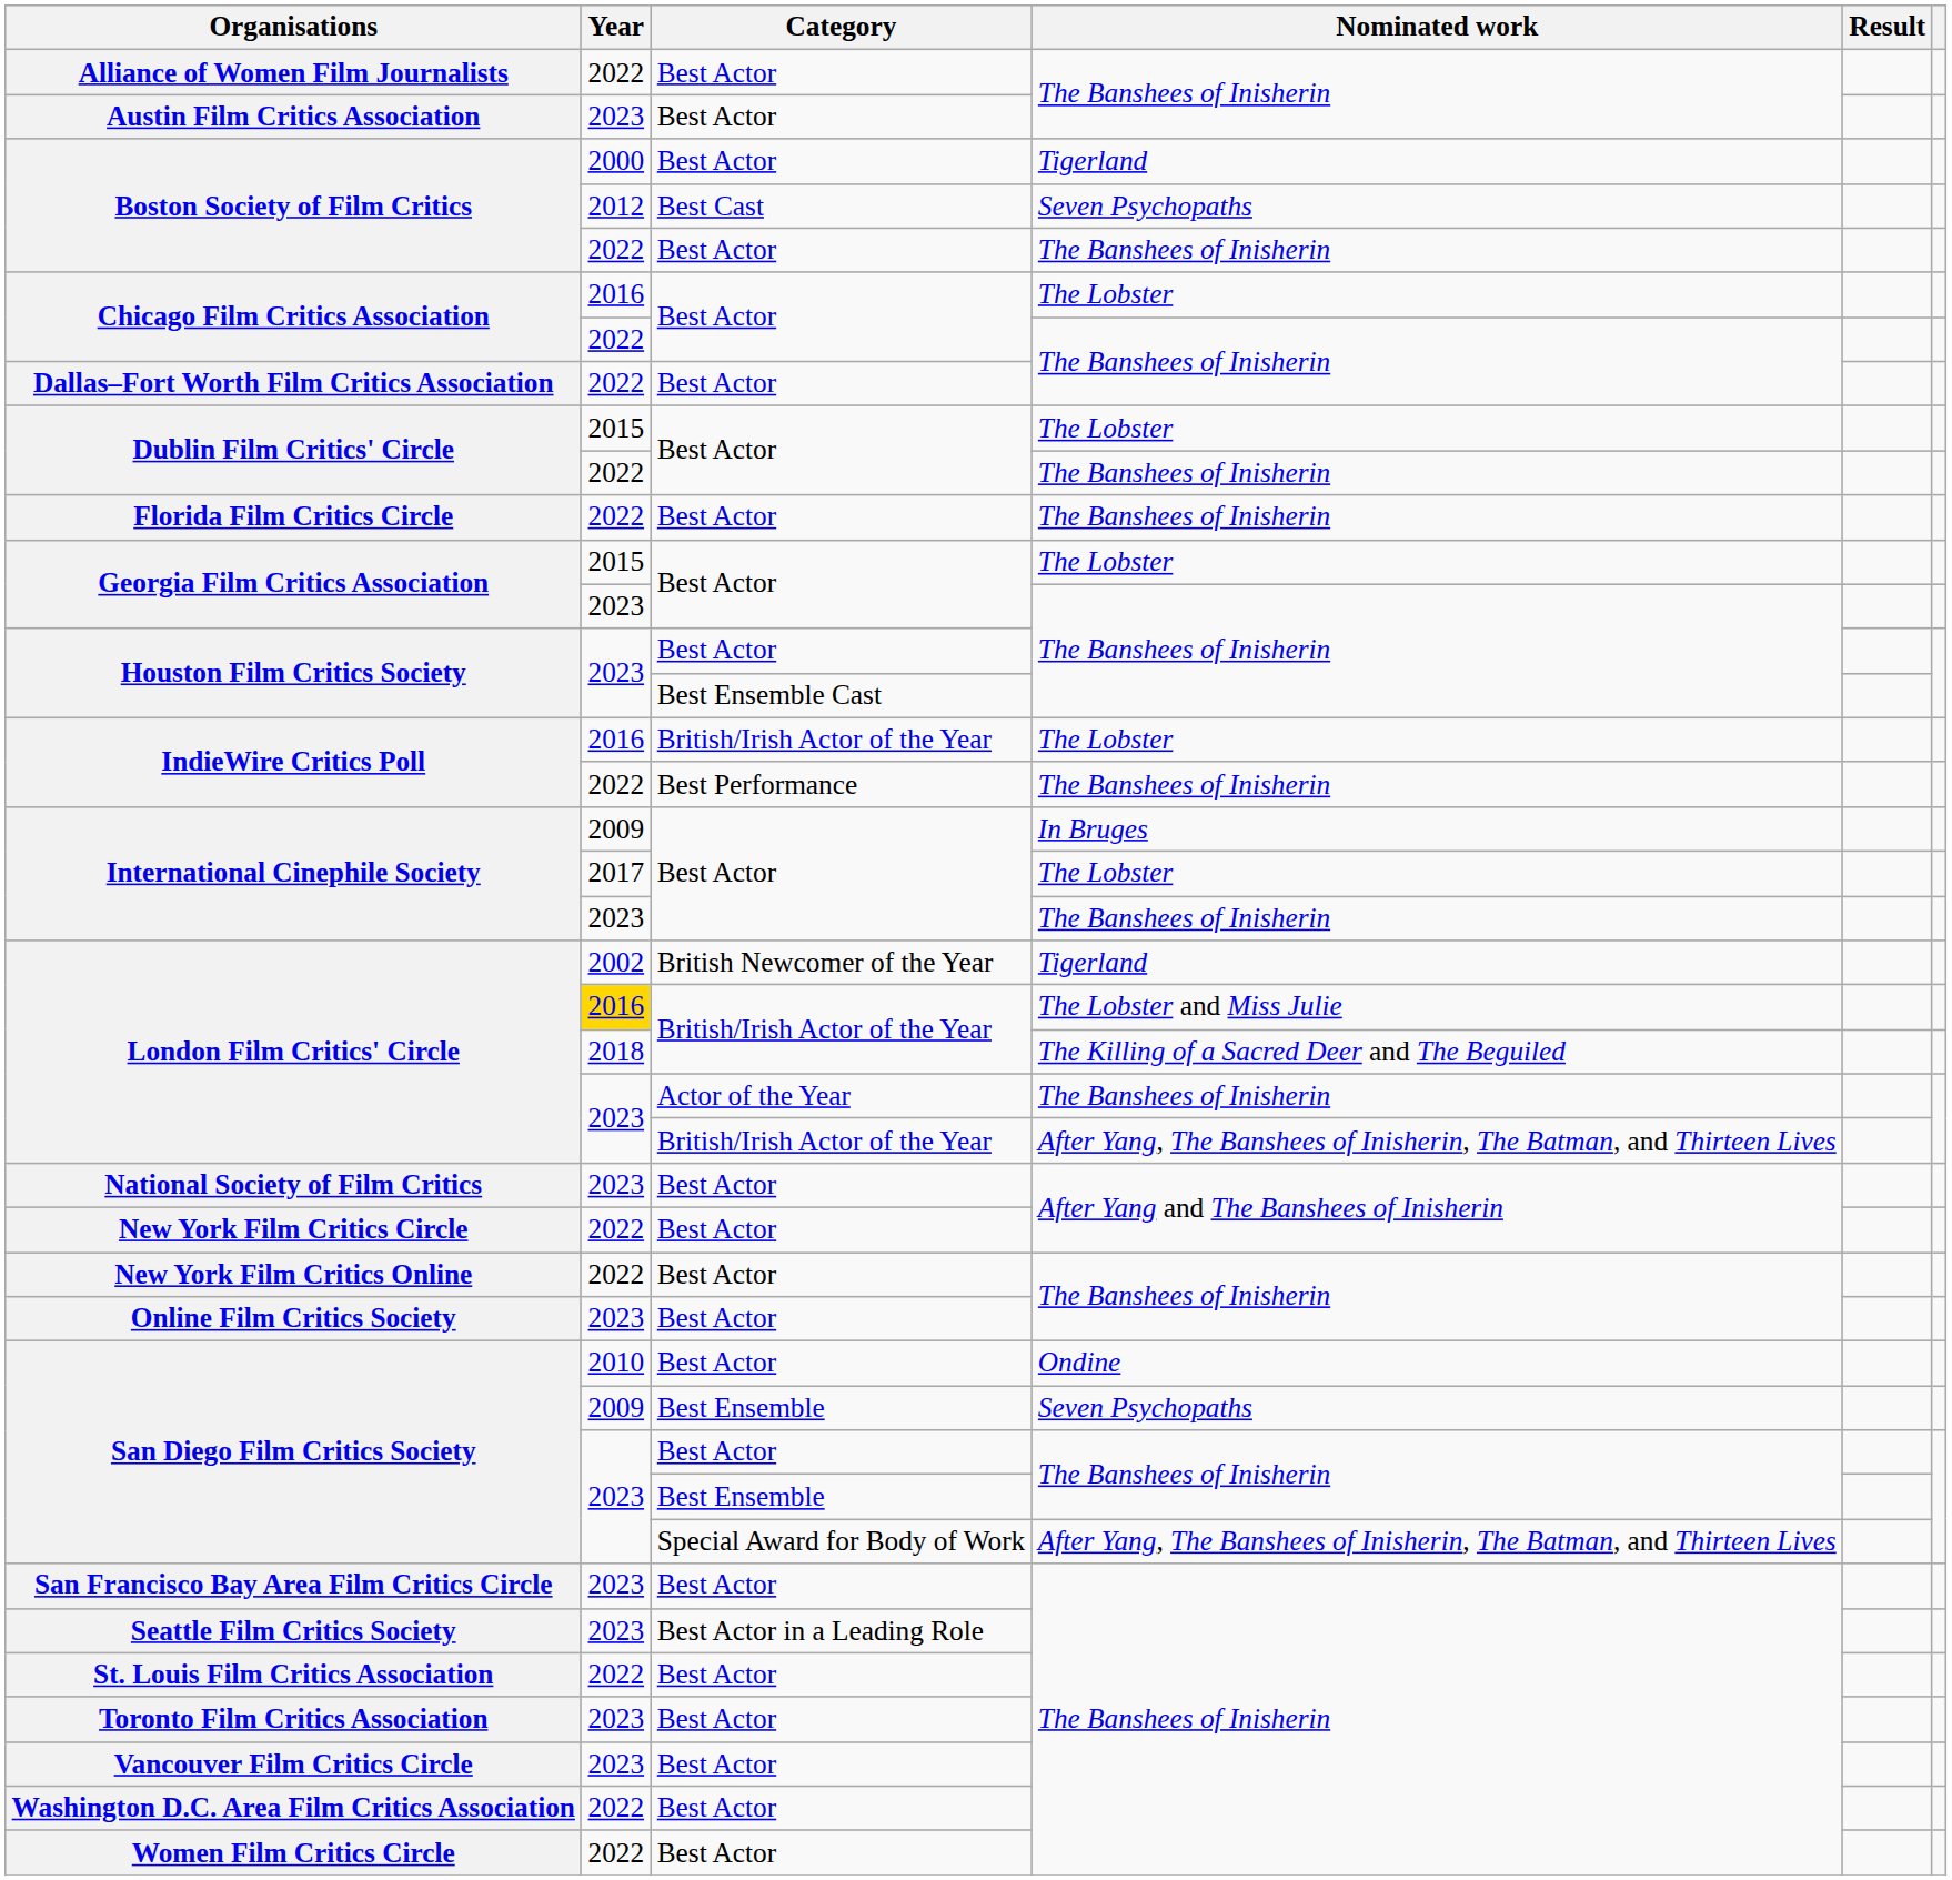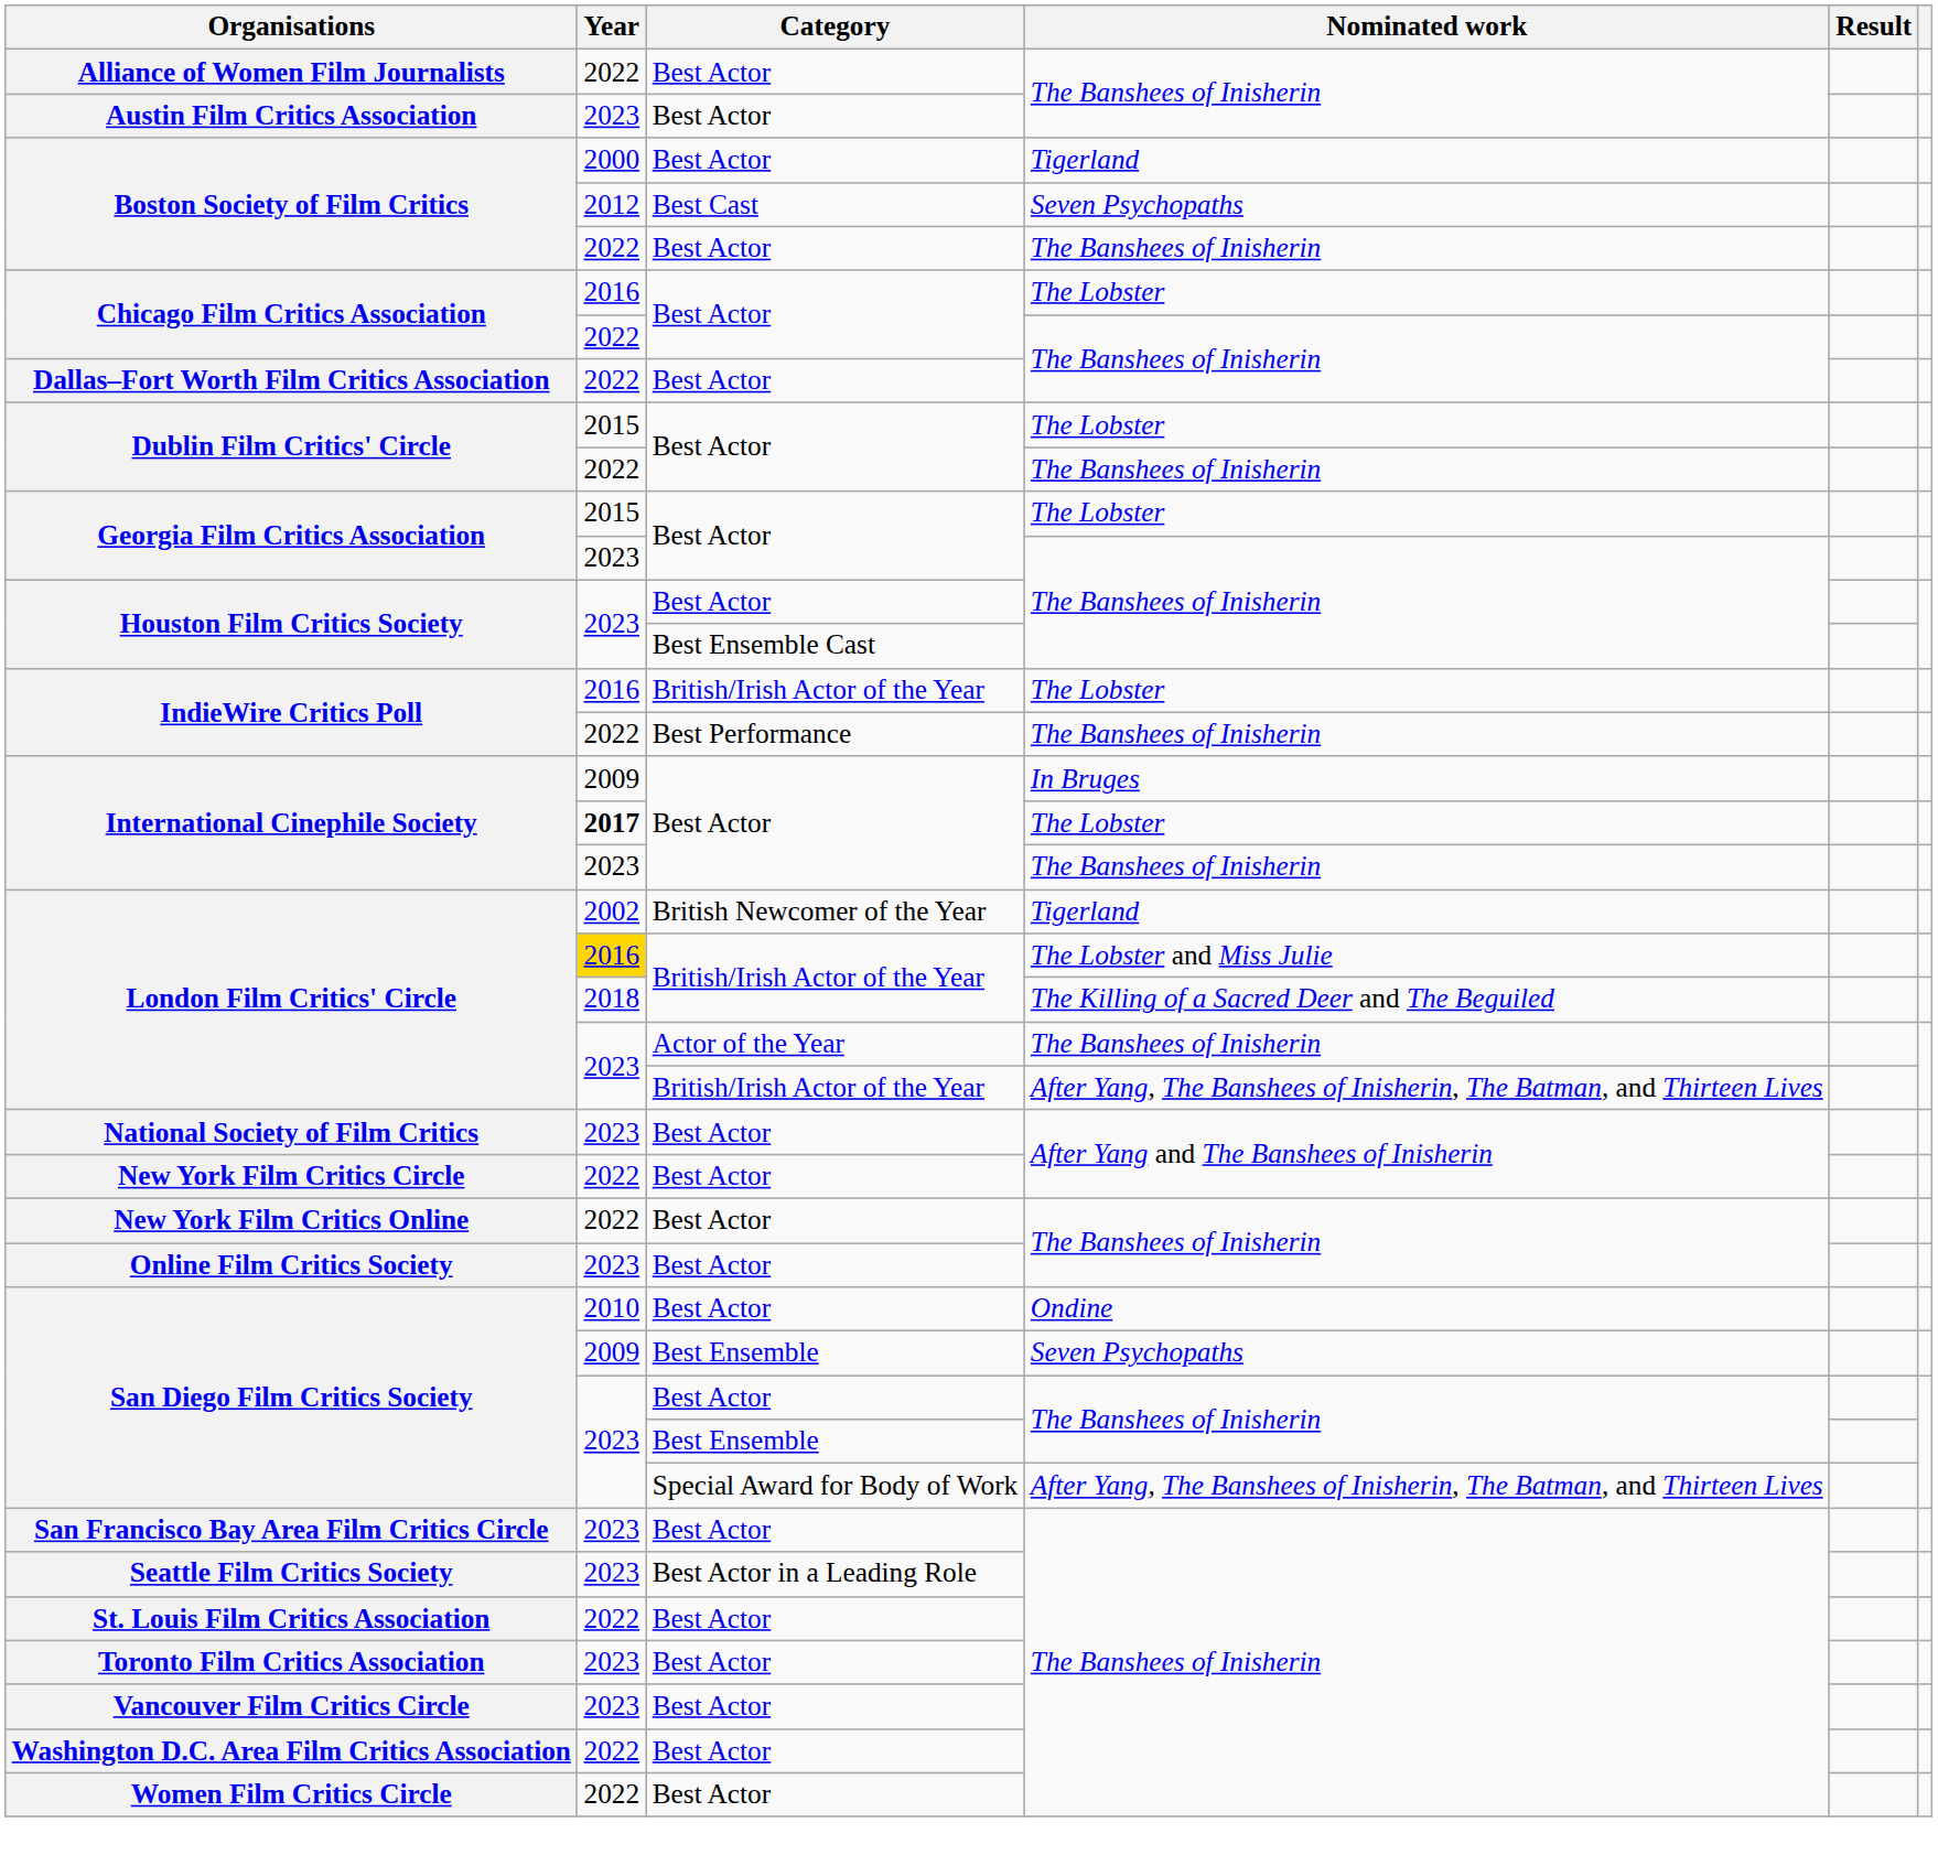- row: Florida Film Critics Circle | 2022 | Best Actor | The Banshees of Inisherin
International Cinephile Society / The Lobster | Year: normal -> bold
